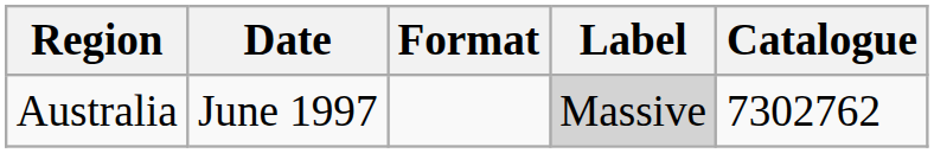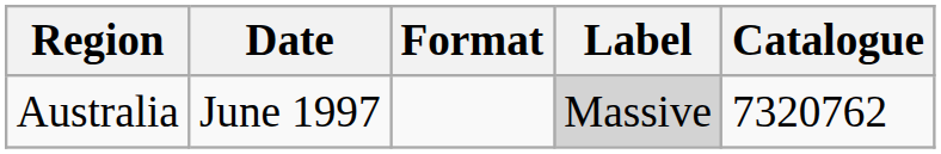Australia | Catalogue: 7302762 -> 7320762
